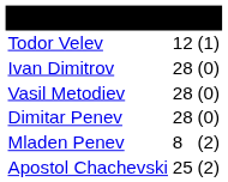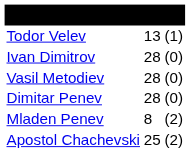Todor Velev | column 2: 12 -> 13
